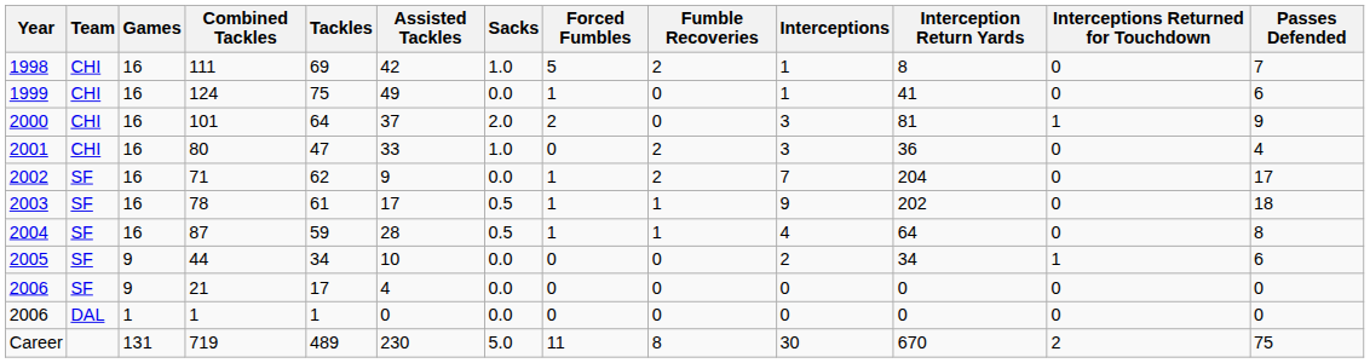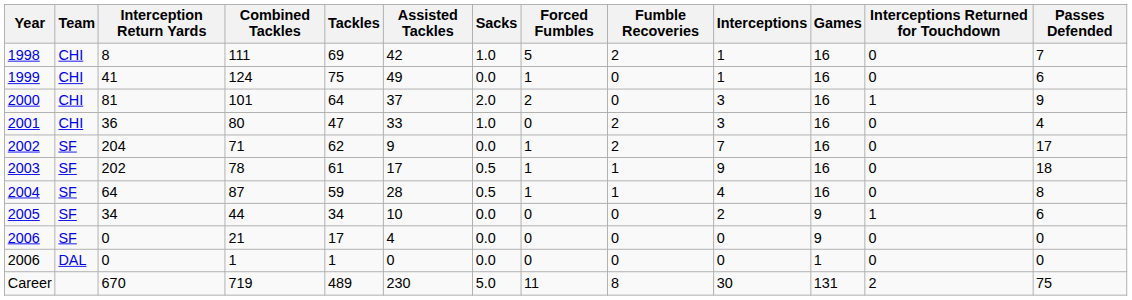columns swapped: Games <-> Interception Return Yards
